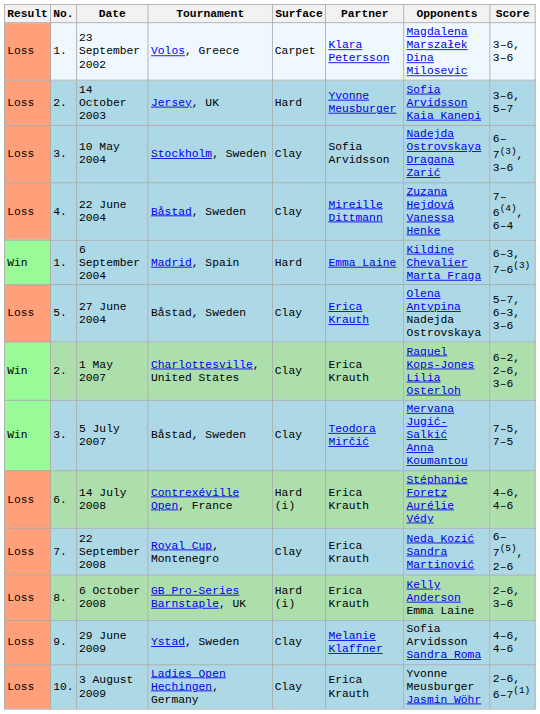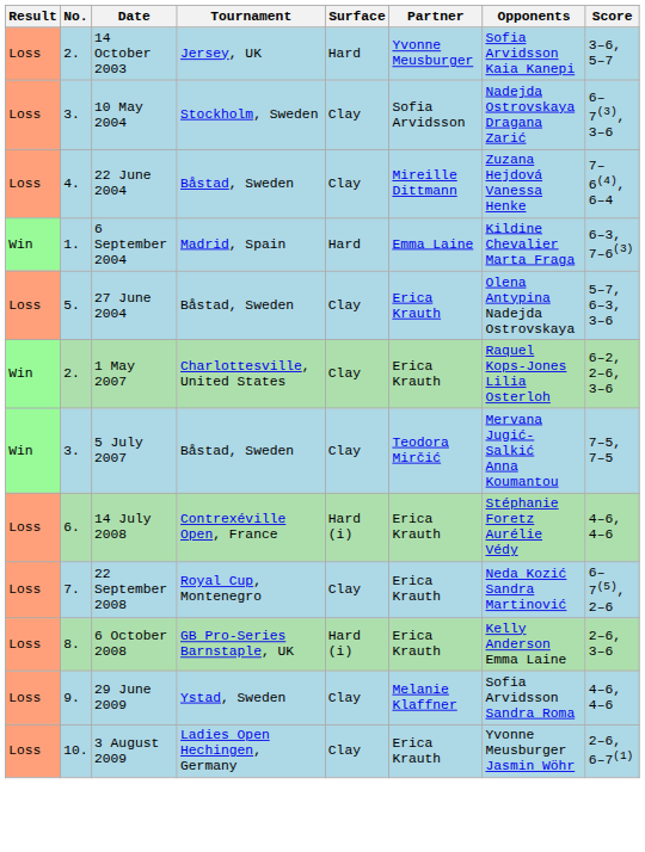- row: Loss | 1. | 23 September 2002 | Volos, Greece | Carpet | Klara Petersson | Magdalena Marszałek Dina Milosevic | 3–6, 3–6
